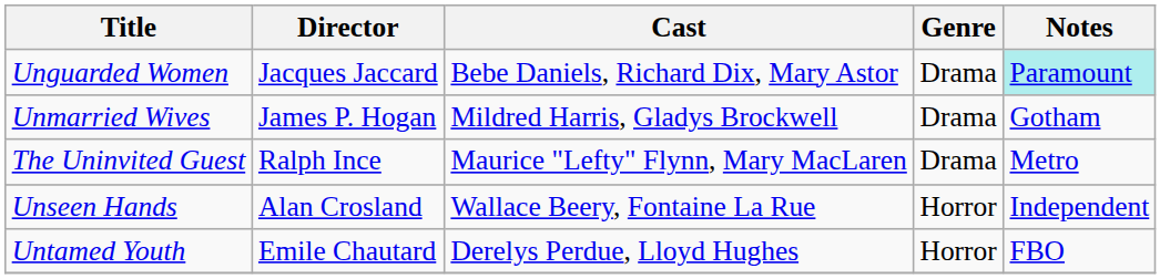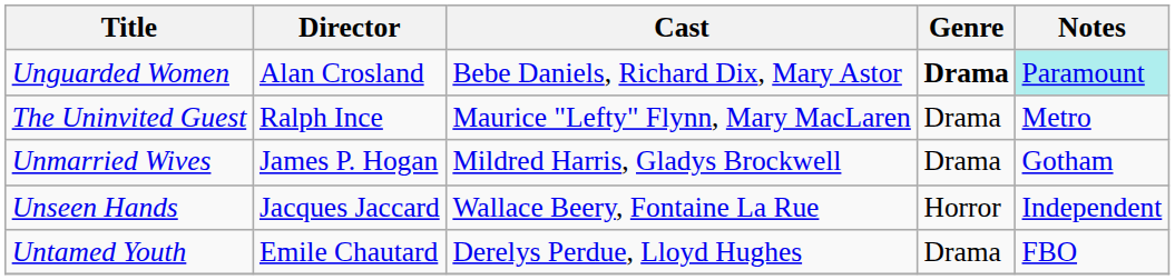Unguarded Women | Director: Jacques Jaccard -> Alan Crosland
Unguarded Women | Genre: normal -> bold
rows swapped: The Uninvited Guest <-> Unmarried Wives
Unseen Hands | Director: Alan Crosland -> Jacques Jaccard
Untamed Youth | Genre: Horror -> Drama
